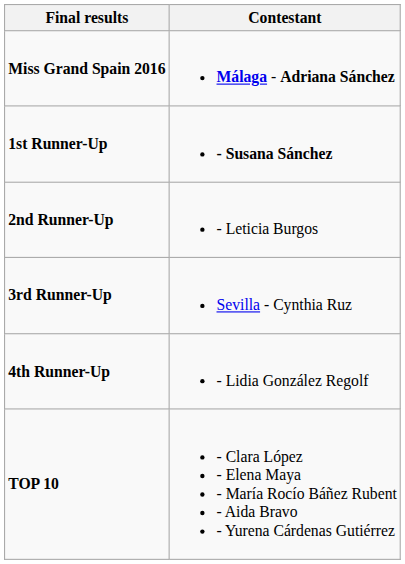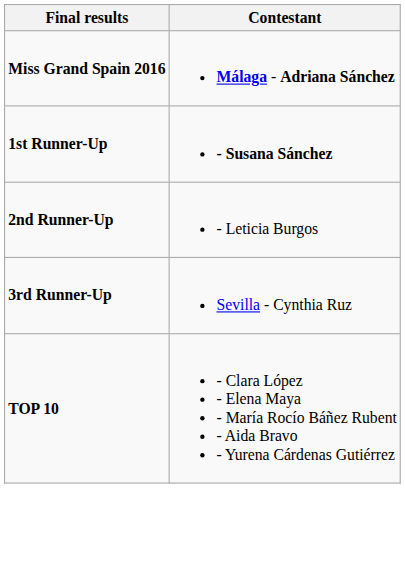- row: 4th Runner-Up | - Lidia González Regolf
